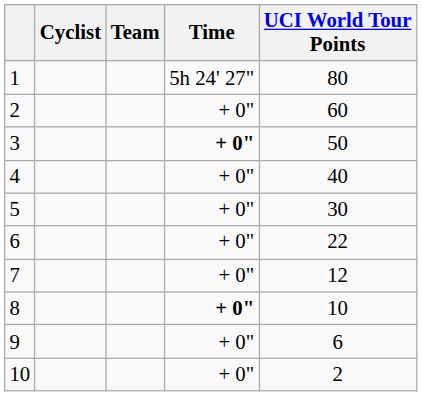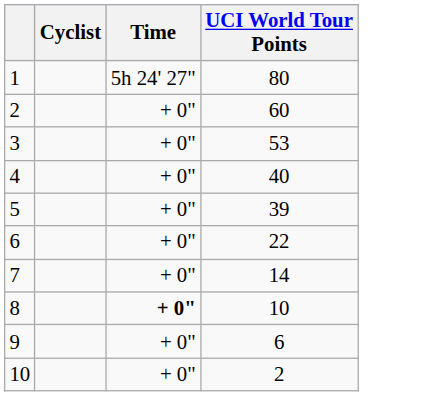- column: Team
3 | Time: bold -> normal
3 | UCI World Tour Points: 50 -> 53
5 | UCI World Tour Points: 30 -> 39
7 | UCI World Tour Points: 12 -> 14
